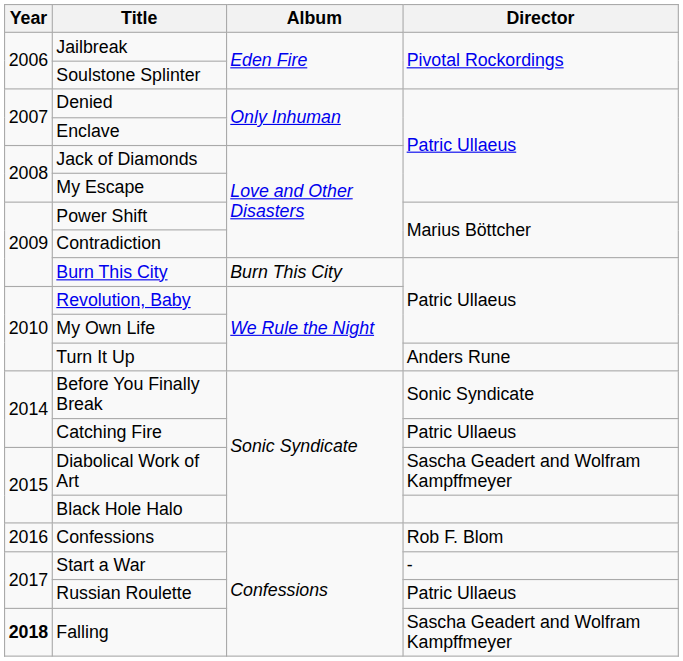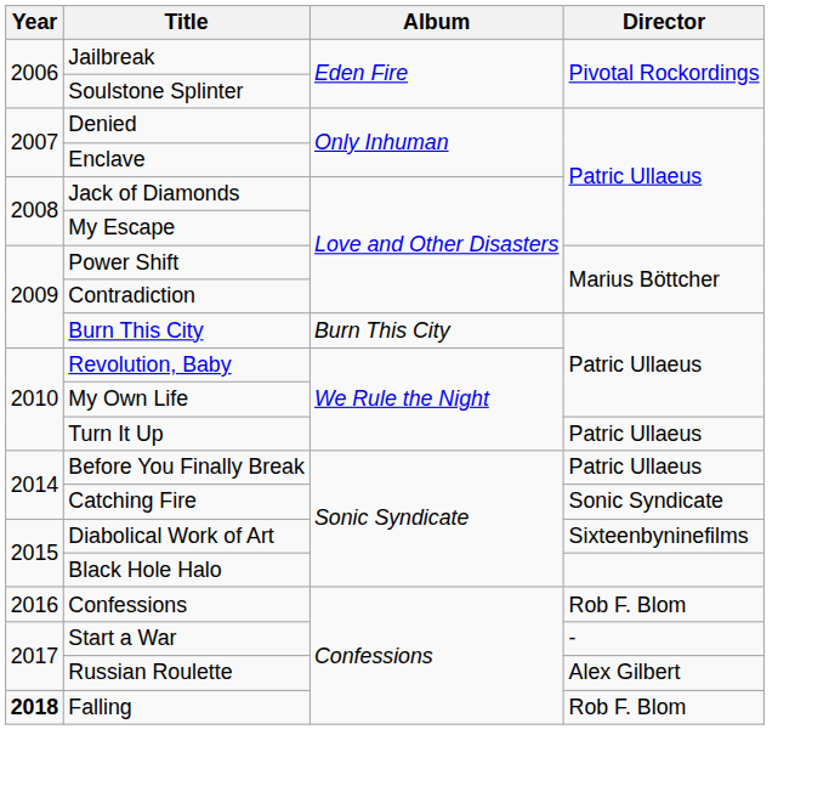Turn It Up | Director: Anders Rune -> Patric Ullaeus
Before You Finally Break | Director: Sonic Syndicate -> Patric Ullaeus
Catching Fire | Director: Patric Ullaeus -> Sonic Syndicate
Diabolical Work of Art | Director: Sascha Geadert and Wolfram Kampffmeyer -> Sixteenbyninefilms
Russian Roulette | Director: Patric Ullaeus -> Alex Gilbert
Falling | Director: Sascha Geadert and Wolfram Kampffmeyer -> Rob F. Blom
